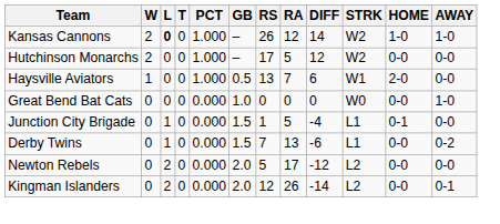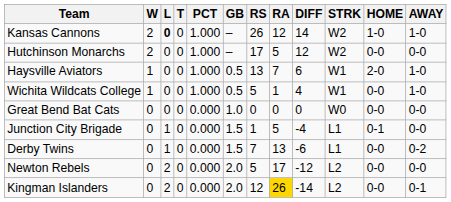Haysville Aviators | AWAY: 0-0 -> 1-0
+ row: Wichita Wildcats College | 1 | 0 | 0 | 1.000 | 0.5 | 5 | 1 | 4 | W1 | 0-0 | 1-0
Great Bend Bat Cats | AWAY: 1-0 -> 0-0
Kingman Islanders | RA: no background -> gold background
